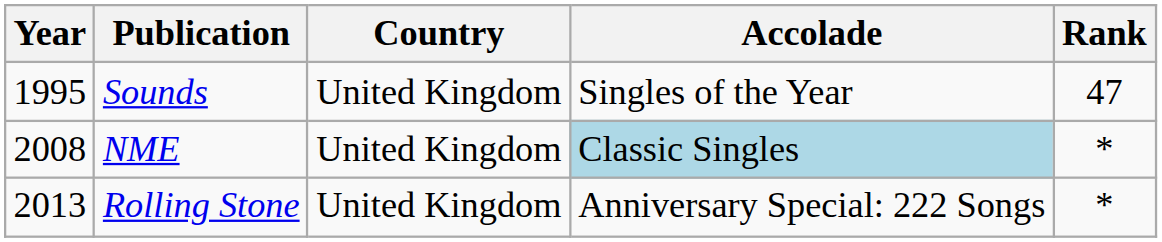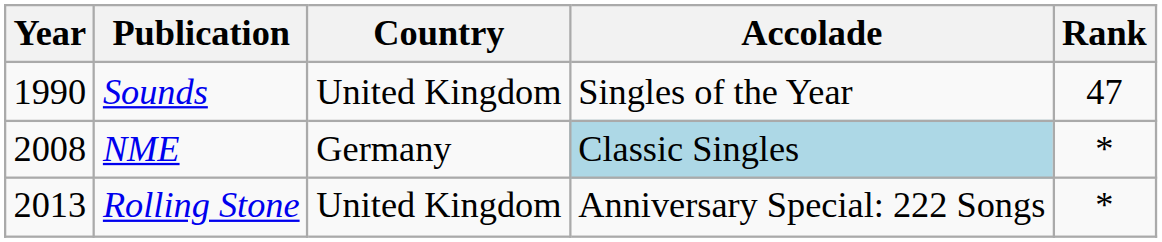Sounds | Year: 1995 -> 1990
NME | Country: United Kingdom -> Germany
